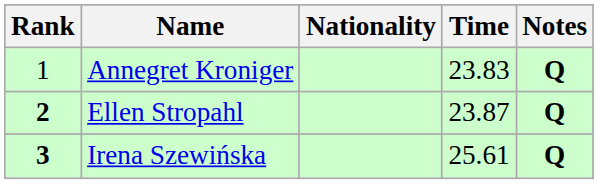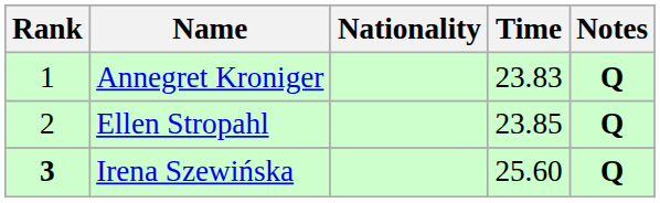Ellen Stropahl | Rank: bold -> normal
Ellen Stropahl | Time: 23.87 -> 23.85
Irena Szewińska | Time: 25.61 -> 25.60
